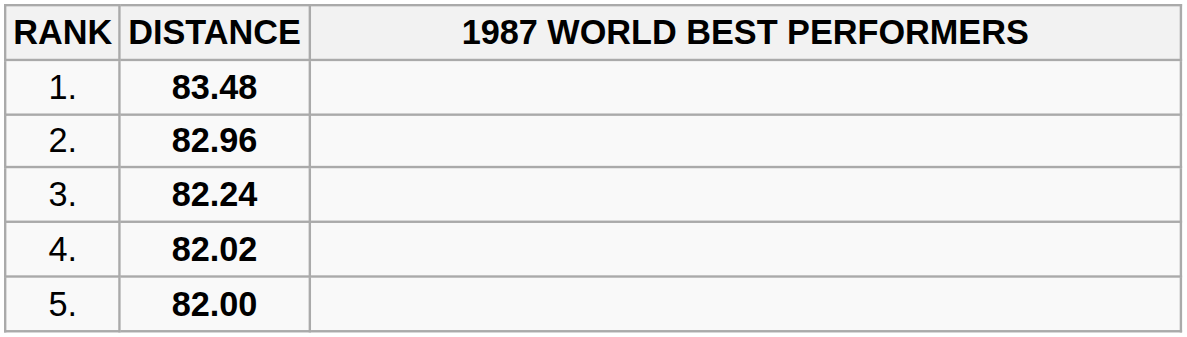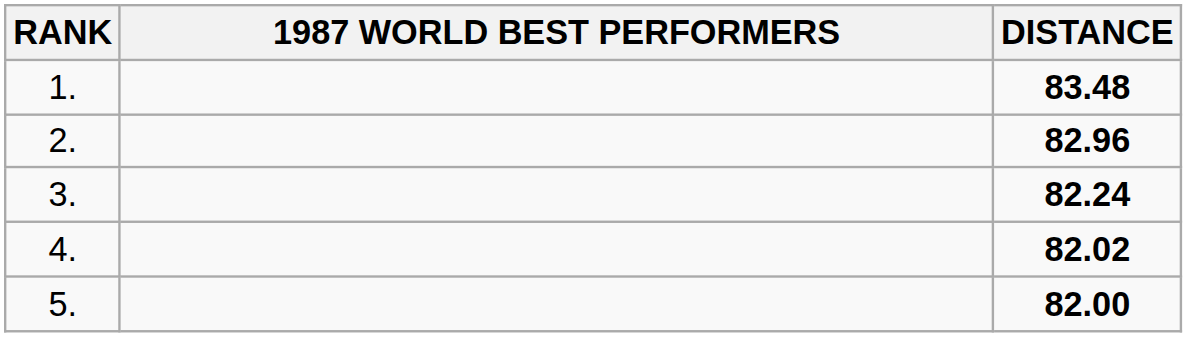columns swapped: 1987 WORLD BEST PERFORMERS <-> DISTANCE
